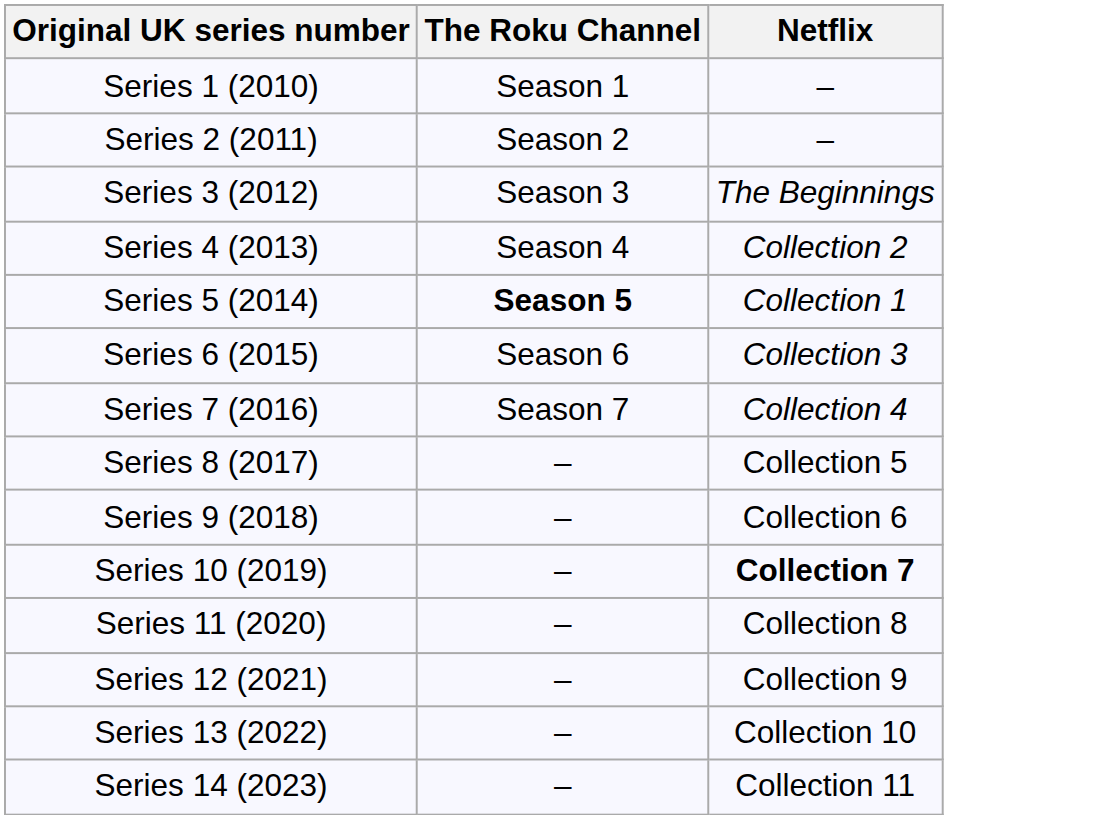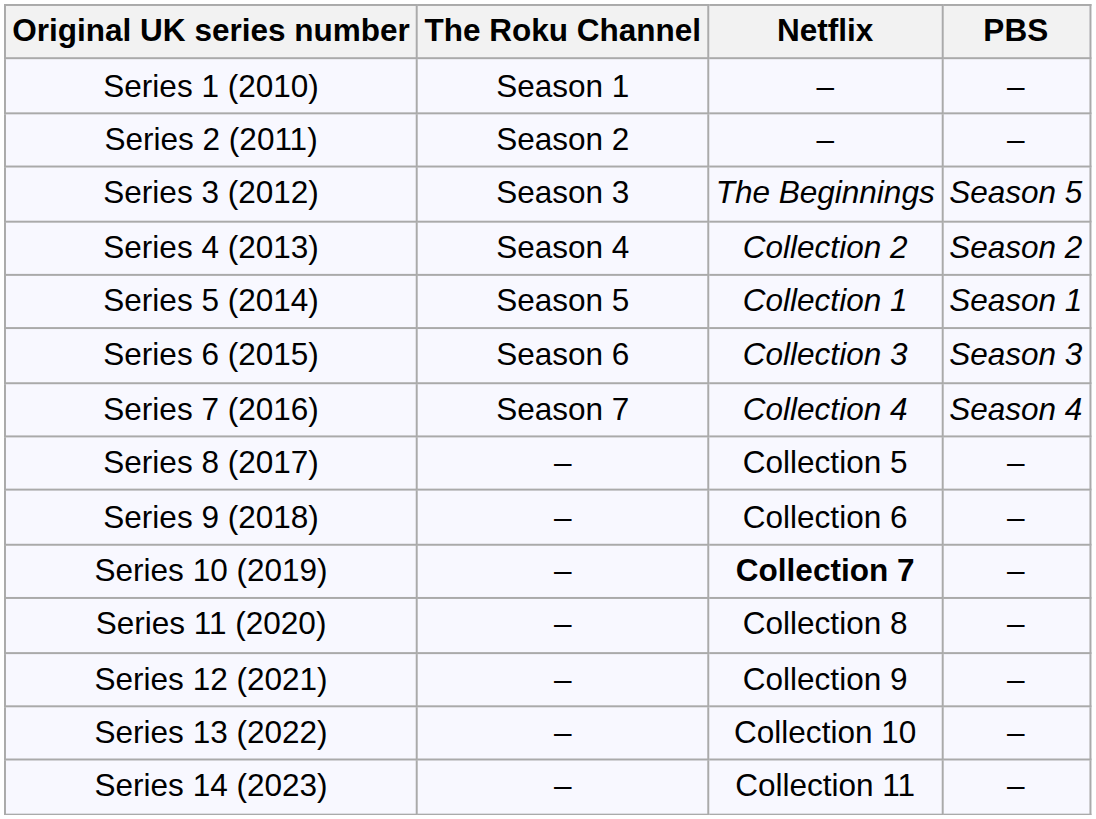+ column: PBS | – | – | Season 5 | Season 2 | Season 1 | Season 3 | Season 4 | – | – | – | – | – | – | –
Series 5 (2014) | The Roku Channel: bold -> normal
